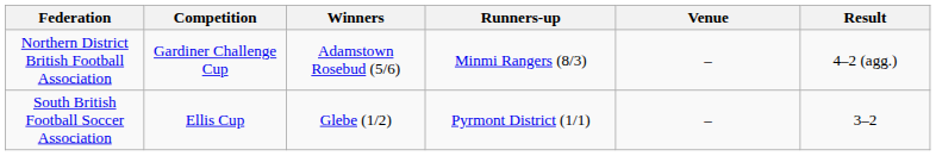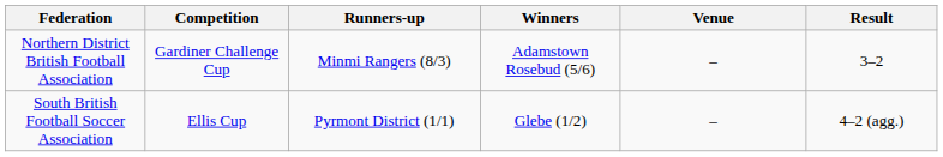columns swapped: Winners <-> Runners-up
Northern District British Football Association | Result: 4–2 (agg.) -> 3–2
South British Football Soccer Association | Result: 3–2 -> 4–2 (agg.)
